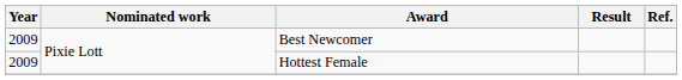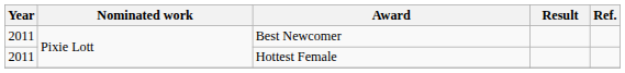Best Newcomer | Year: 2009 -> 2011
Hottest Female | Year: 2009 -> 2011
